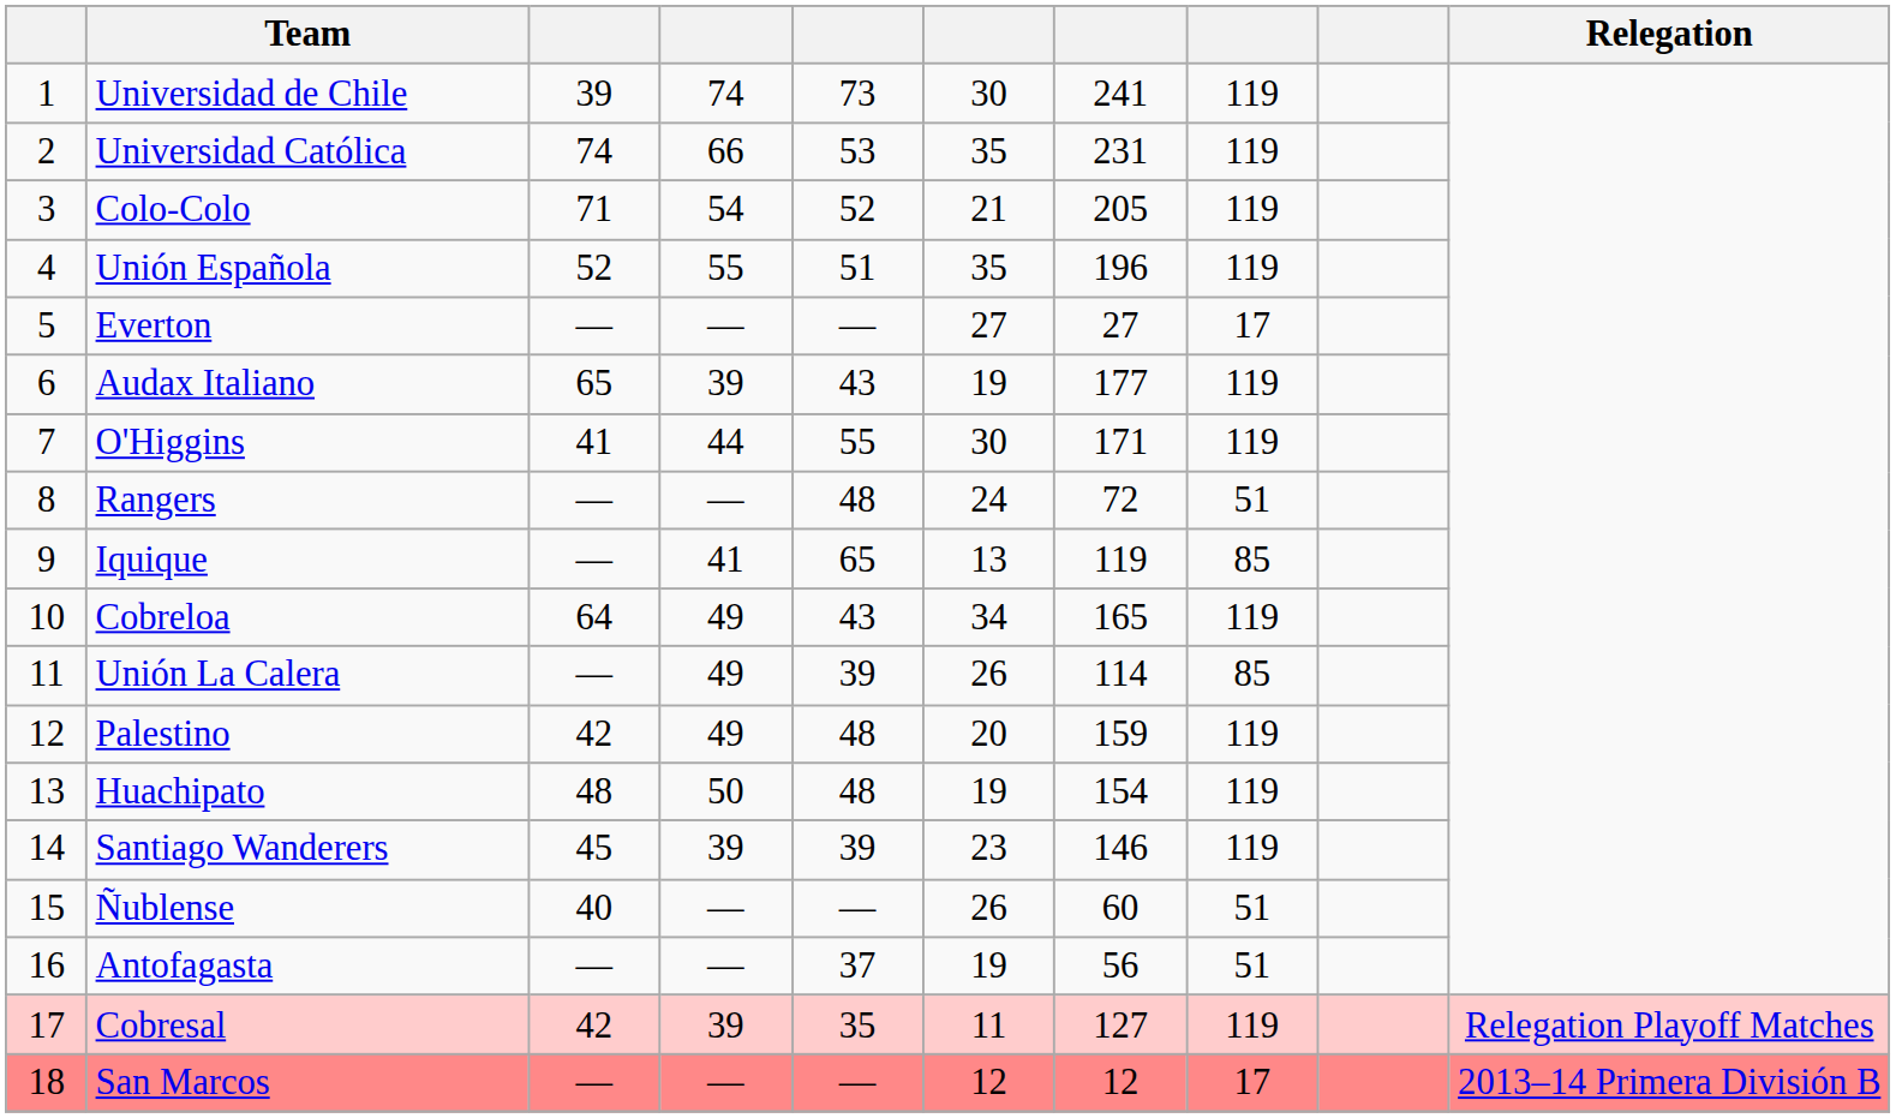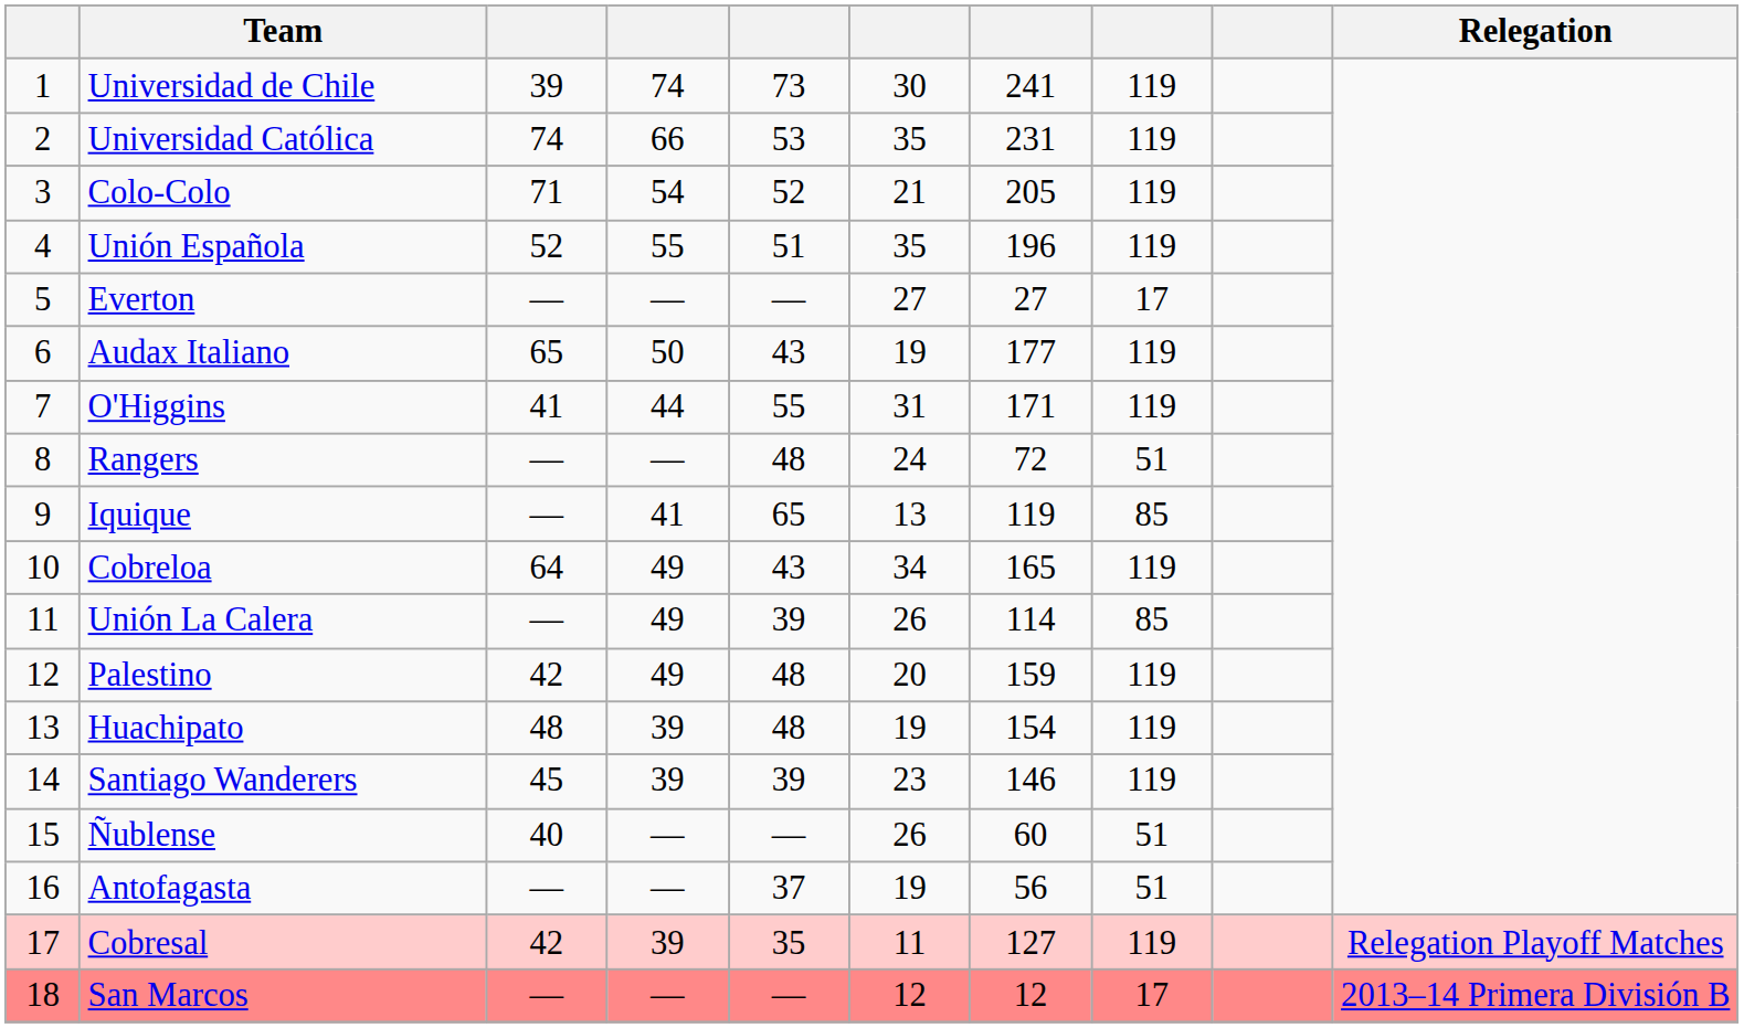Audax Italiano | column 4: 39 -> 50
O'Higgins | column 6: 30 -> 31
Huachipato | column 4: 50 -> 39
